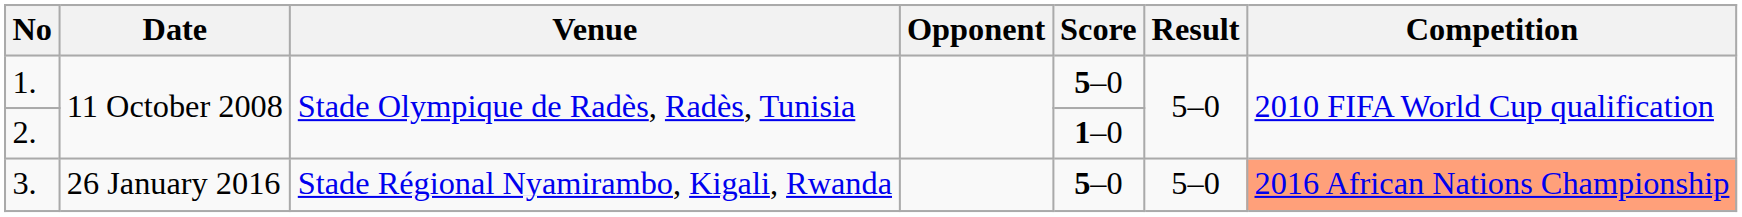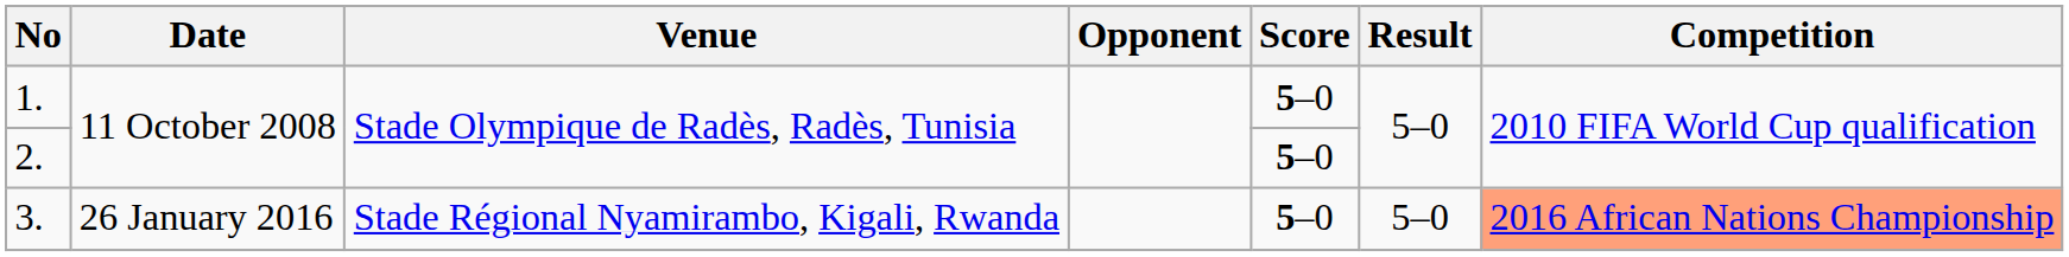2. | Score: 1–0 -> 5–0
